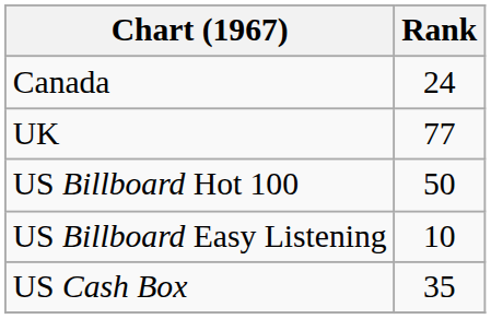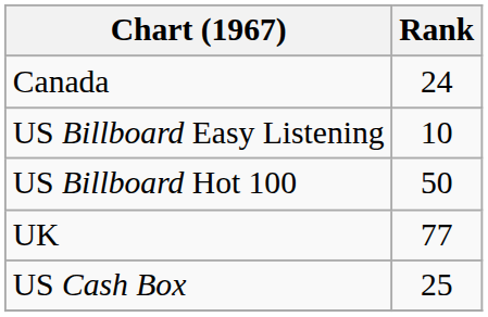rows swapped: UK <-> US Billboard Easy Listening
US Cash Box | Rank: 35 -> 25
